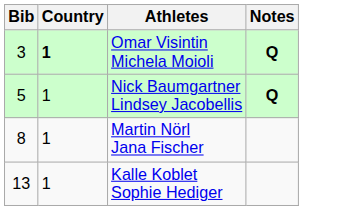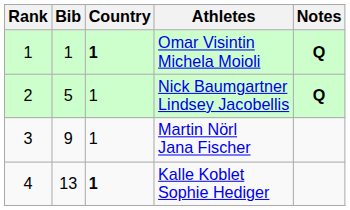+ column: Rank | 1 | 2 | 3 | 4
Omar Visintin Michela Moioli | Bib: 3 -> 1
Martin Nörl Jana Fischer | Bib: 8 -> 9
Kalle Koblet Sophie Hediger | Country: normal -> bold
